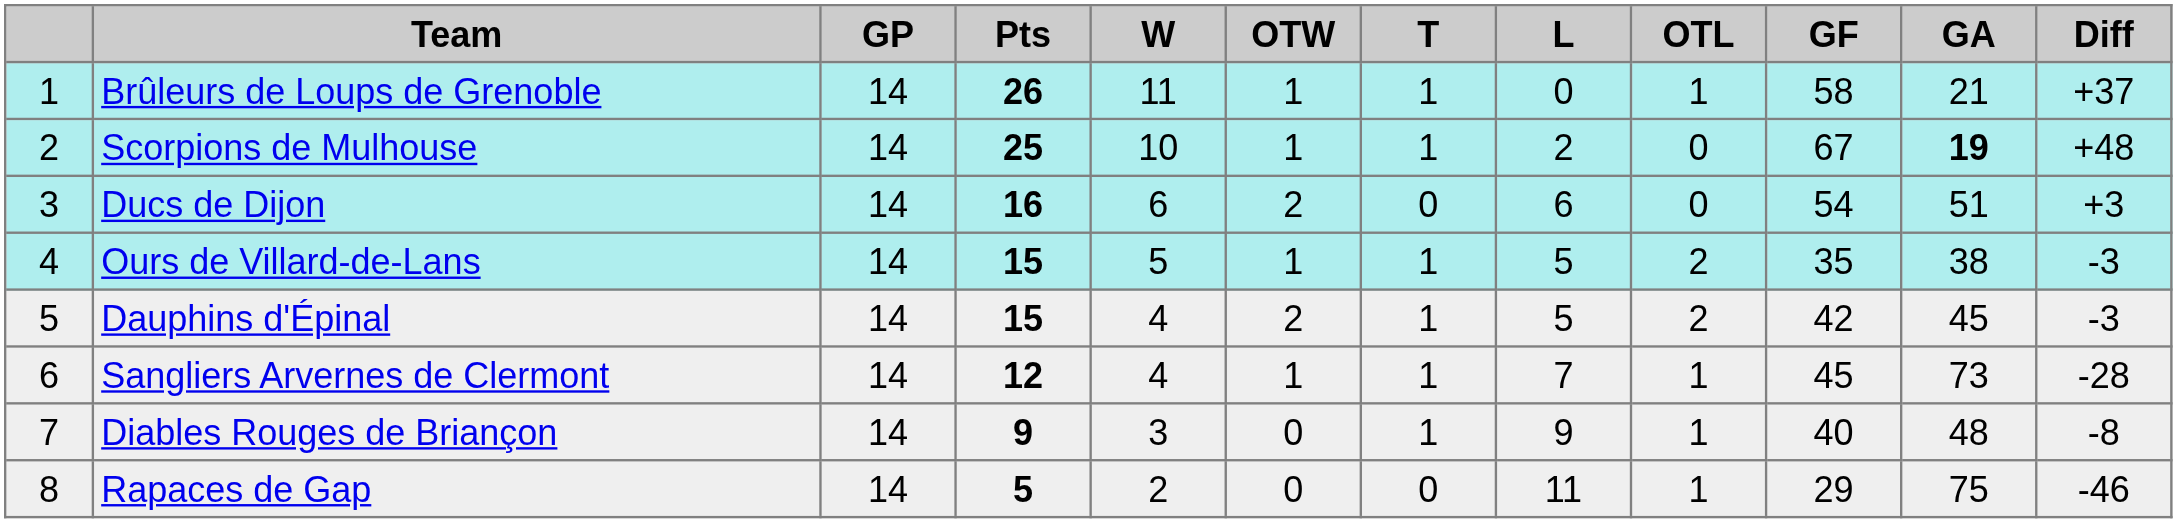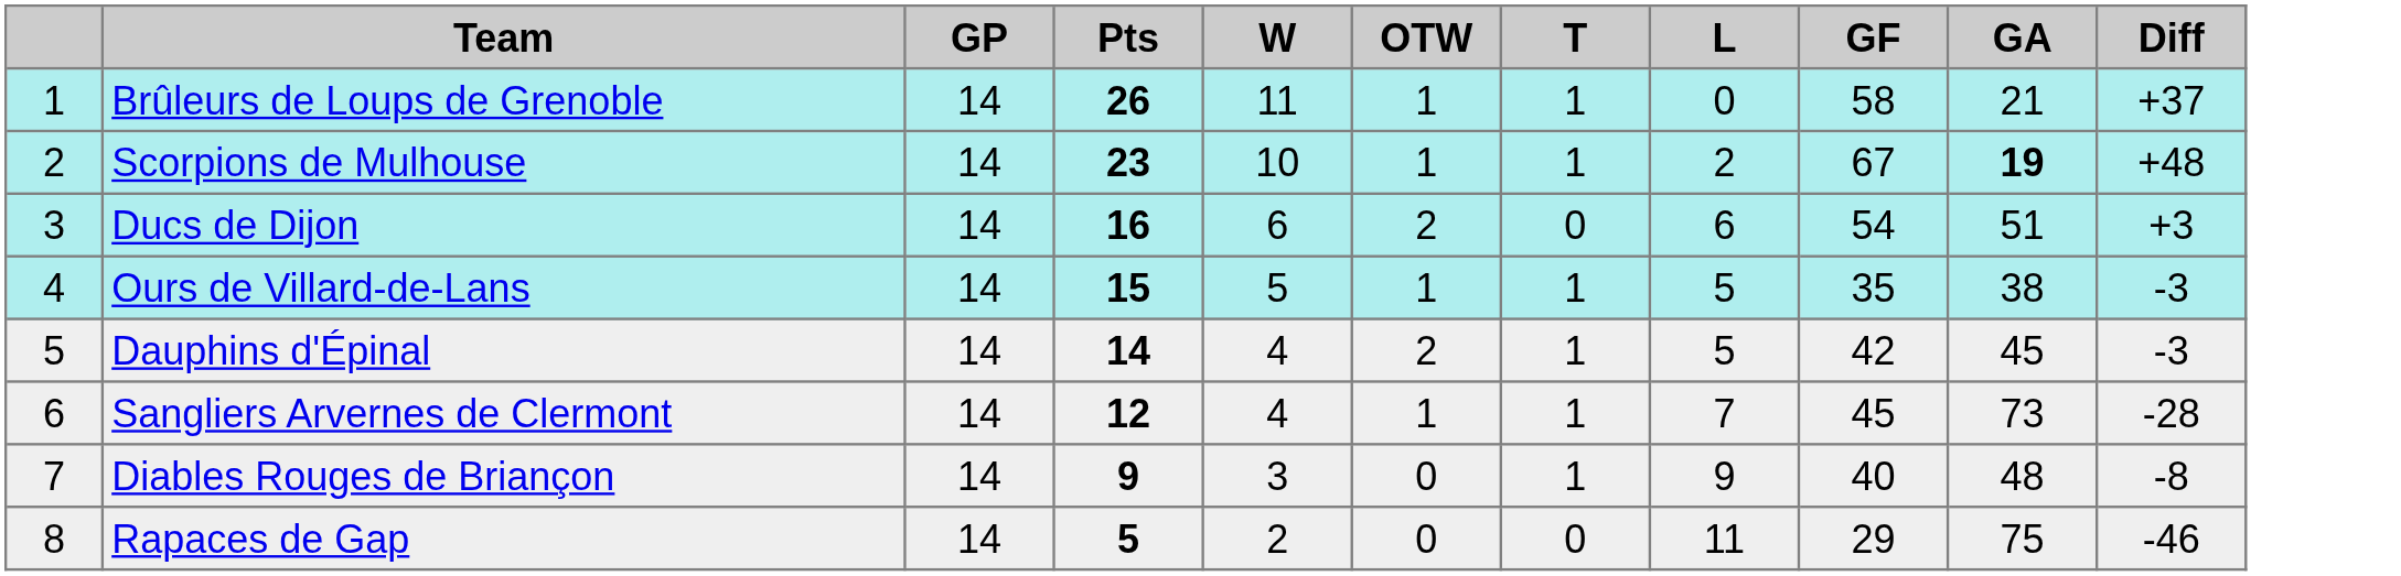- column: OTL | 1 | 0 | 0 | 2 | 2 | 1 | 1 | 1
Scorpions de Mulhouse | Pts: 25 -> 23
Dauphins d'Épinal | Pts: 15 -> 14
